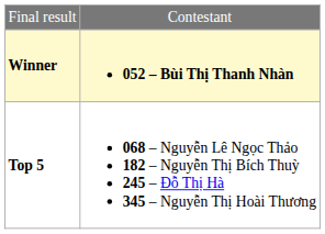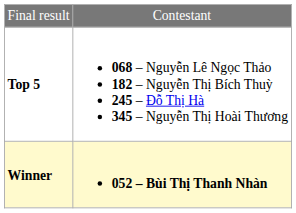rows swapped: Winner <-> Top 5
